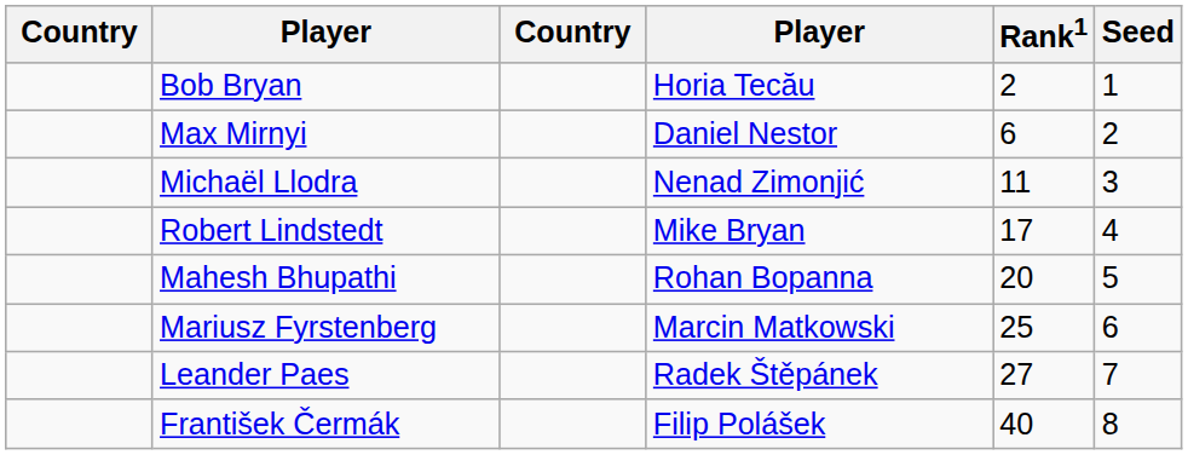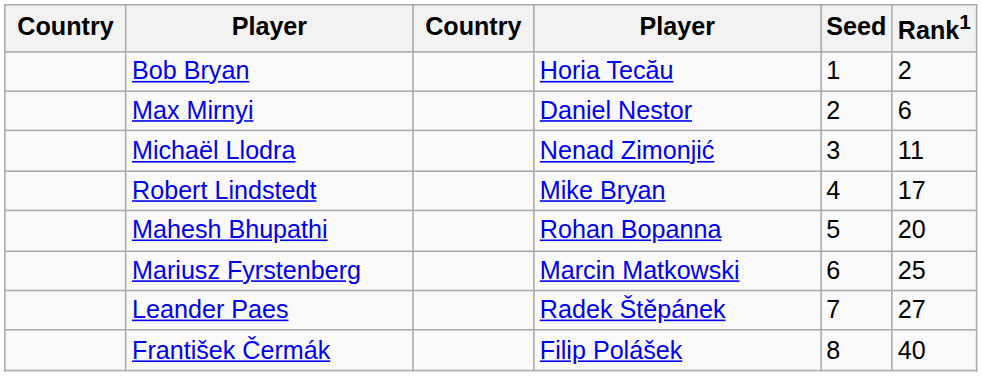columns swapped: Rank1 <-> Seed
